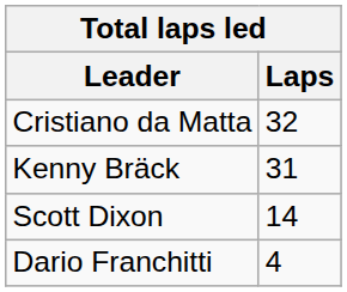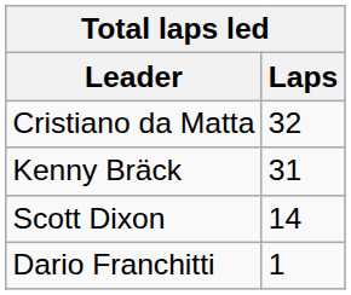Dario Franchitti | Laps: 4 -> 1
